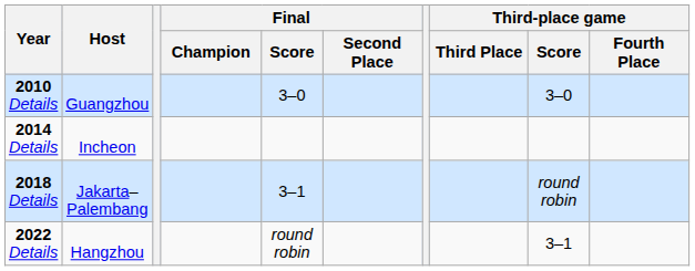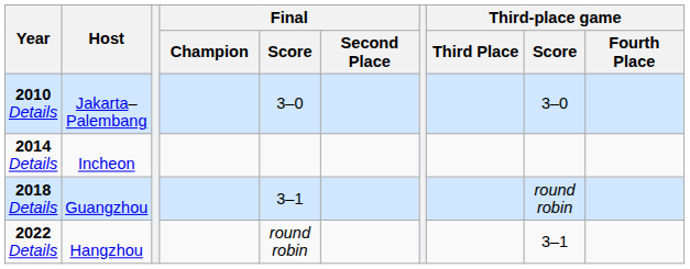2010 Details | Host: Guangzhou -> Jakarta–Palembang
2018 Details | Host: Jakarta–Palembang -> Guangzhou
